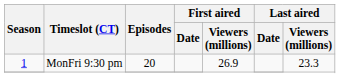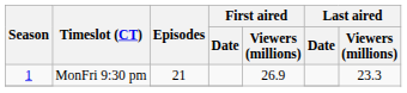1 / MonFri 9:30 pm | Episodes: 20 -> 21
